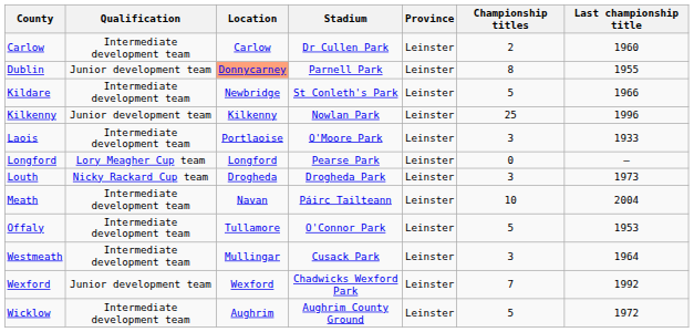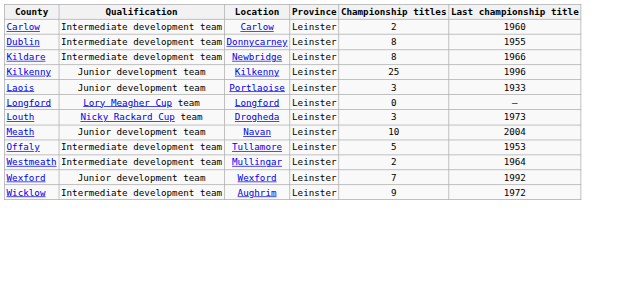- column: Stadium | Dr Cullen Park | Parnell Park | St Conleth's Park | Nowlan Park | O'Moore Park | Pearse Park | Drogheda Park | Páirc Tailteann | O'Connor Park | Cusack Park | Chadwicks Wexford Park | Aughrim County Ground
Dublin | Qualification: Junior development team -> Intermediate development team
Dublin | Location: lightsalmon background -> no background
Kildare | Championship titles: 5 -> 8
Laois | Qualification: Intermediate development team -> Junior development team
Meath | Qualification: Intermediate development team -> Junior development team
Westmeath | Championship titles: 3 -> 2
Wicklow | Championship titles: 5 -> 9
